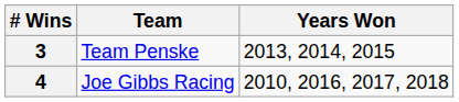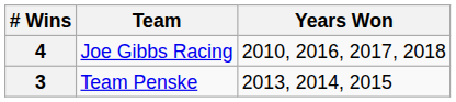rows swapped: 4 <-> 3
